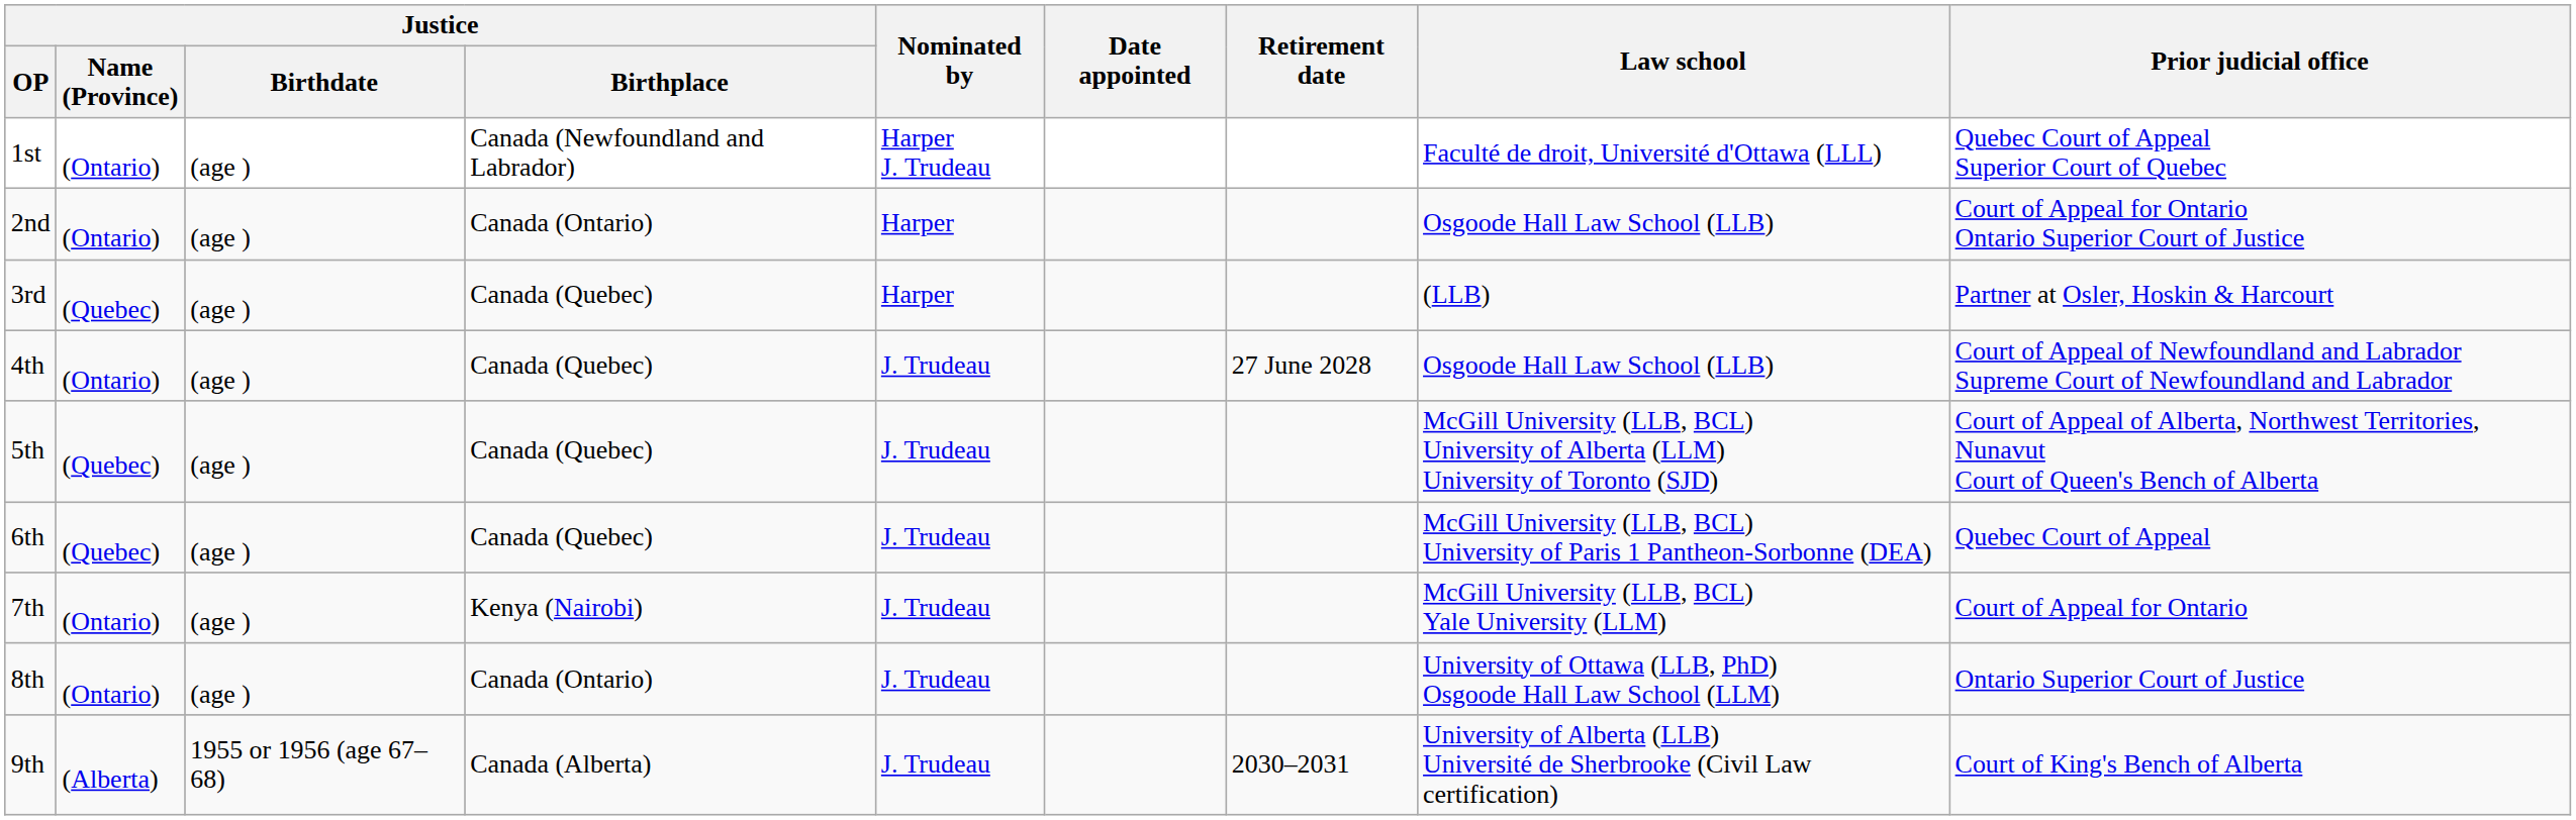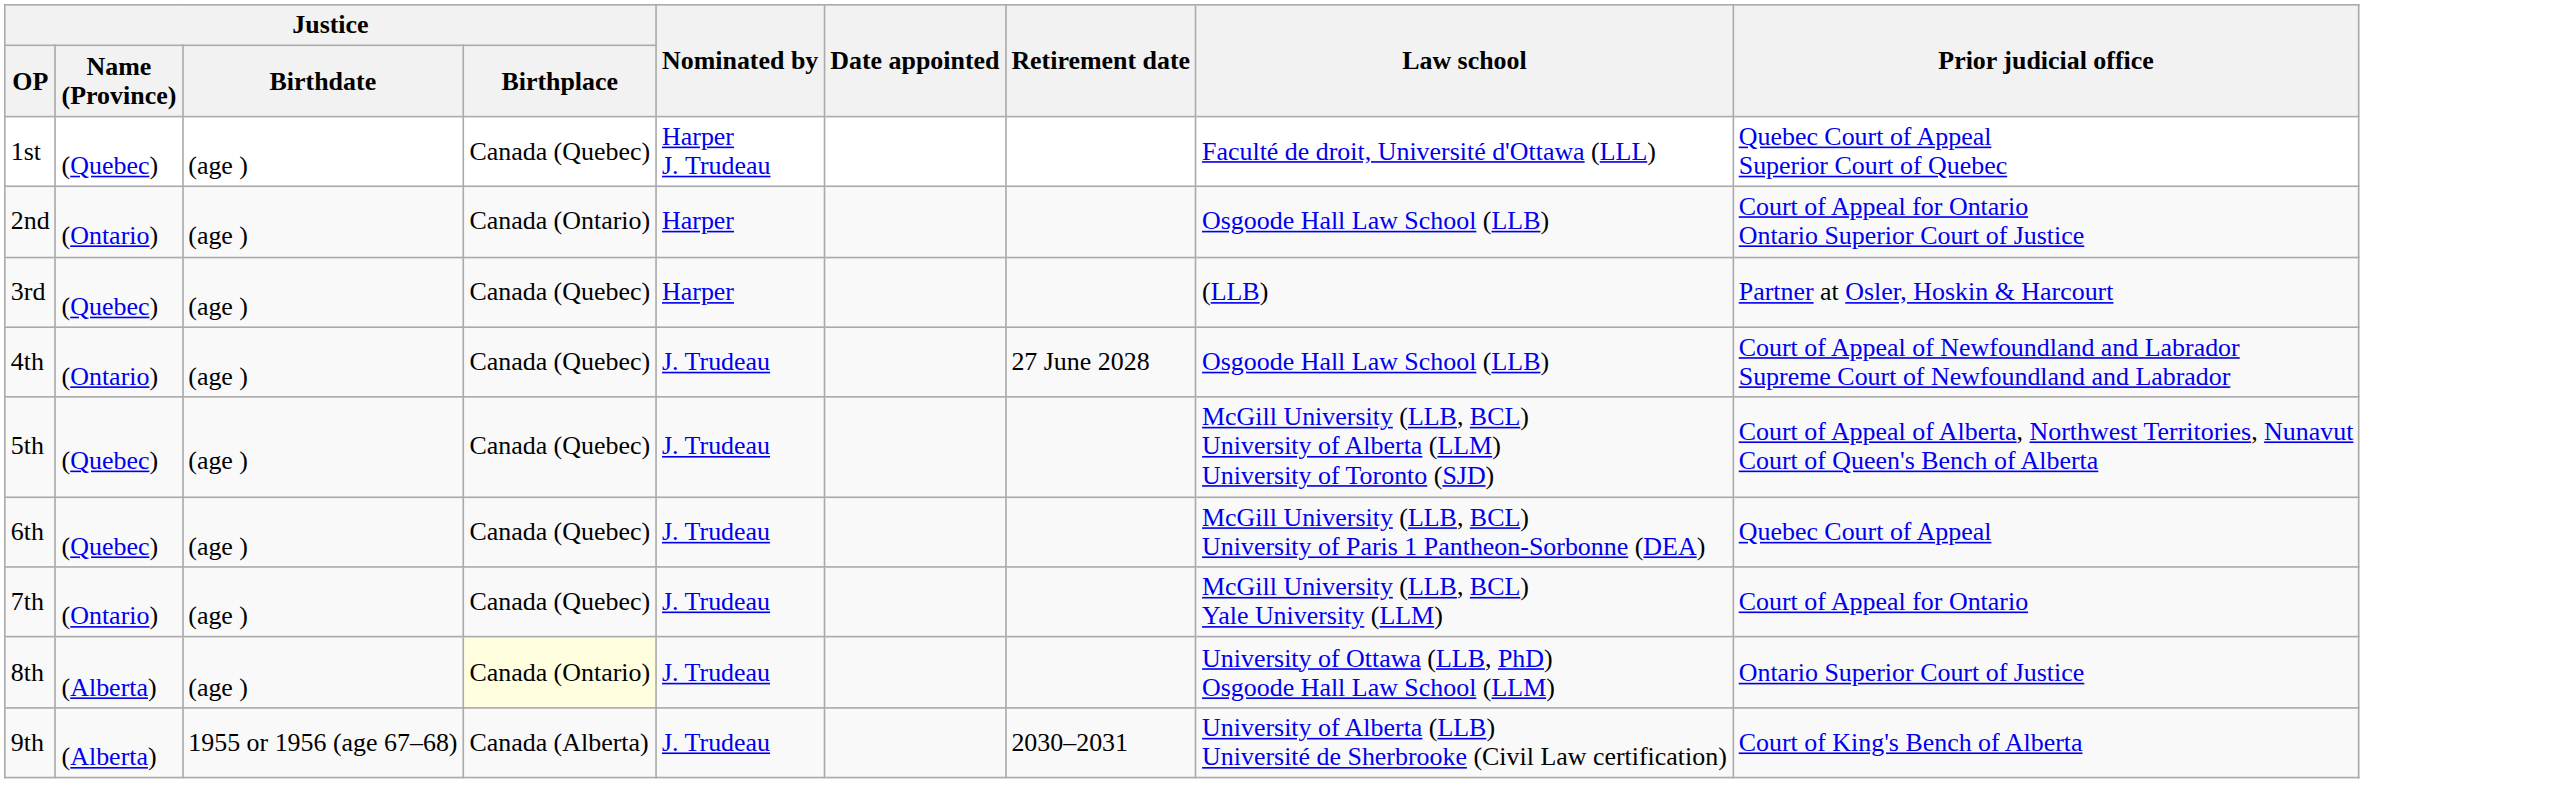1st | Justice / Name (Province): (Ontario) -> (Quebec)
1st | Justice / Birthplace: Canada (Newfoundland and Labrador) -> Canada (Quebec)
7th | Justice / Birthplace: Kenya (Nairobi) -> Canada (Quebec)
8th | Justice / Name (Province): (Ontario) -> (Alberta)
8th | Justice / Birthplace: no background -> lightyellow background
